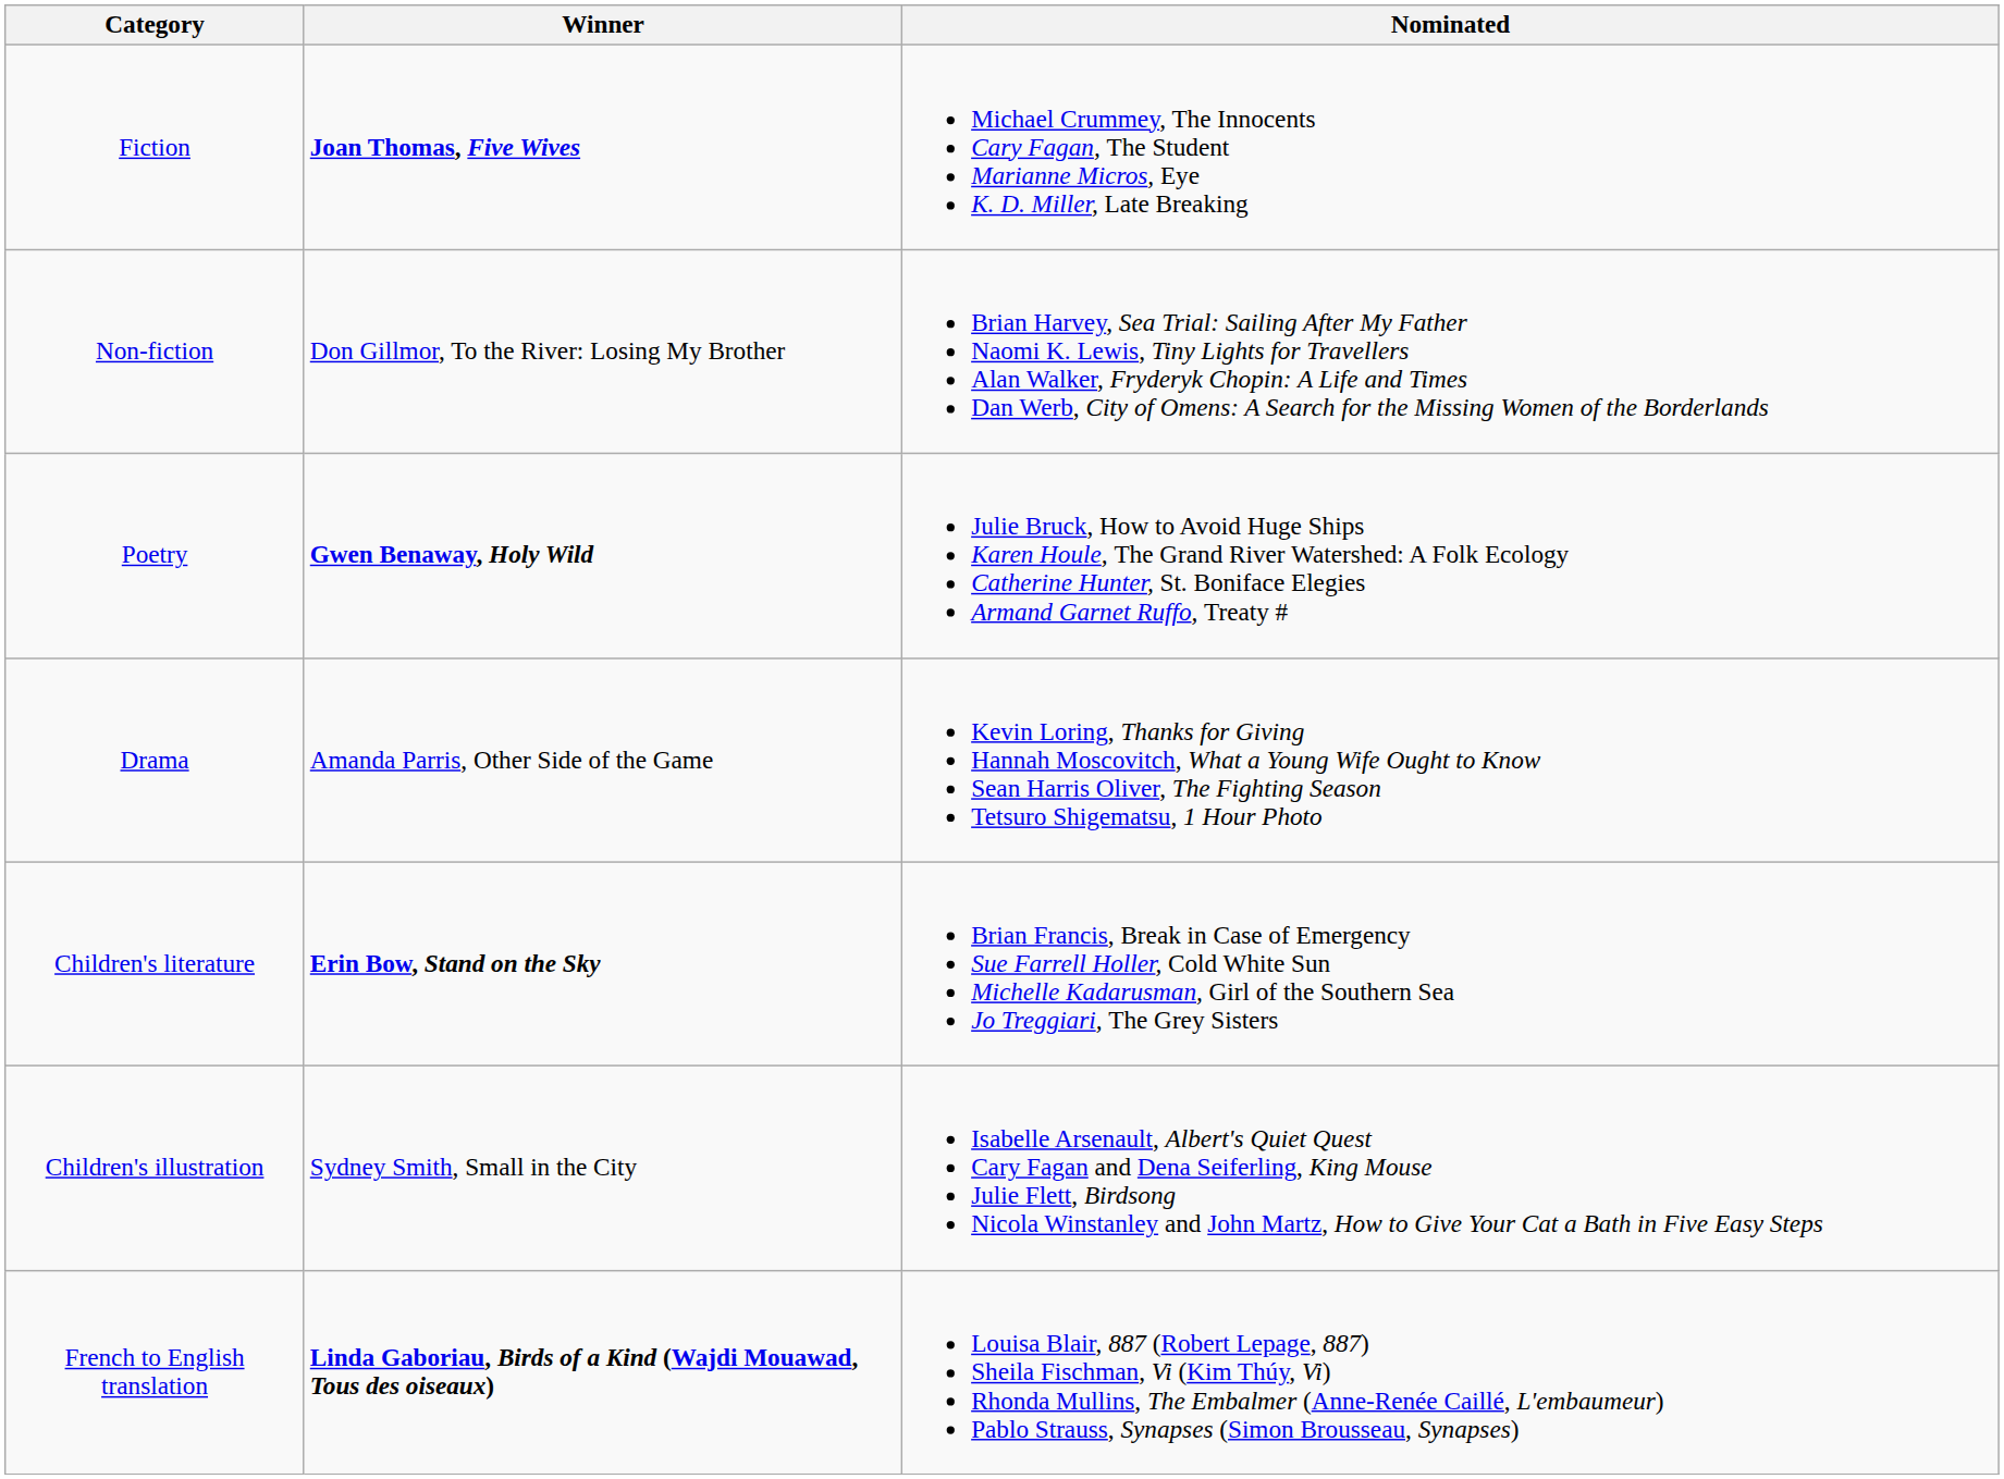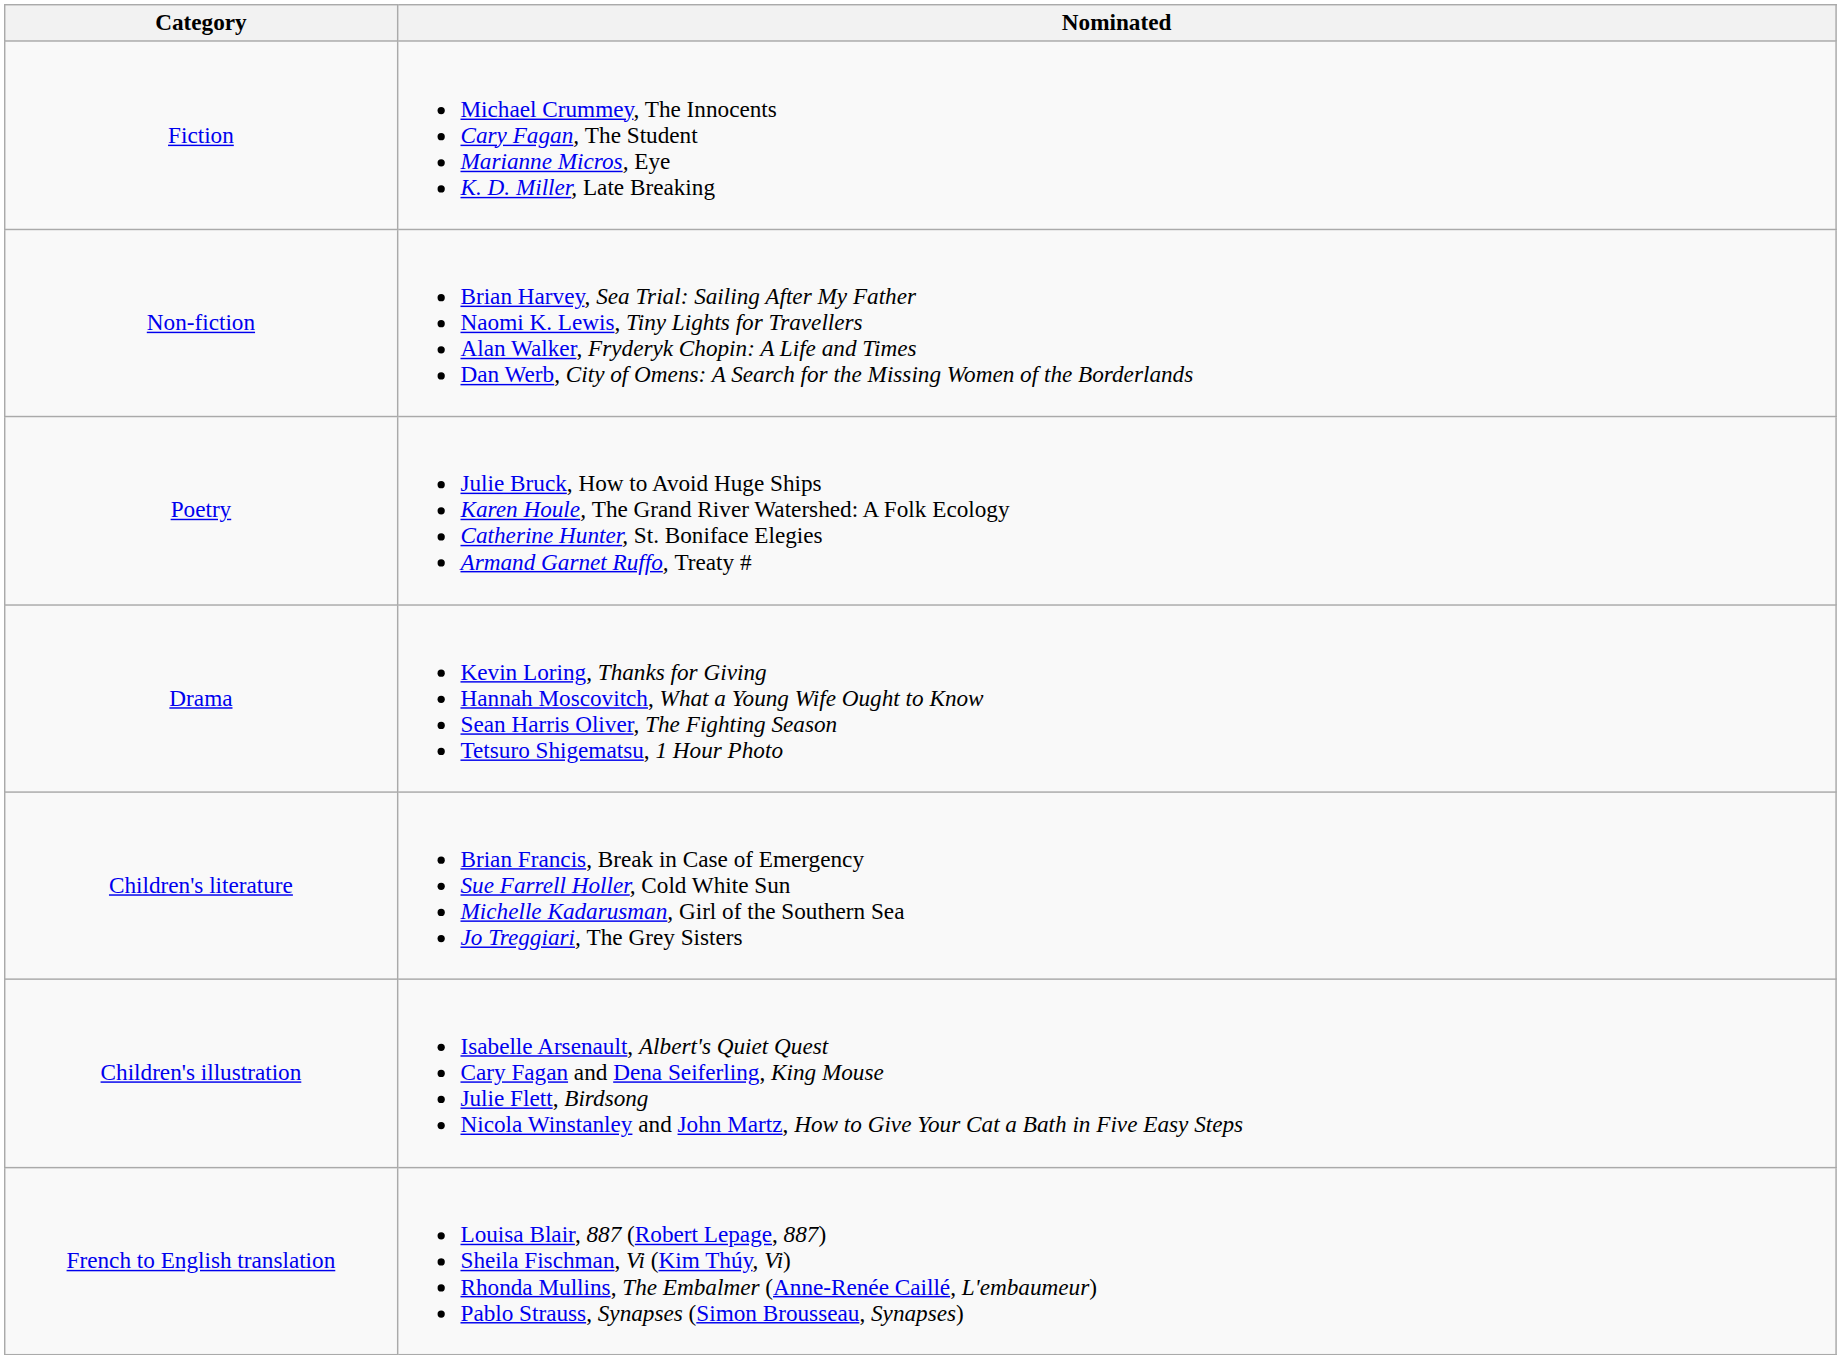- column: Winner | Joan Thomas, Five Wives | Don Gillmor, To the River: Losing My Brother | Gwen Benaway, Holy Wild | Amanda Parris, Other Side of the Game | Erin Bow, Stand on the Sky | Sydney Smith, Small in the City | Linda Gaboriau, Birds of a Kind (Wajdi Mouawad, Tous des oiseaux)
